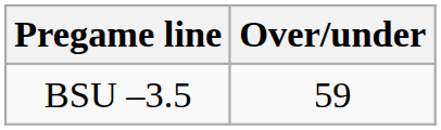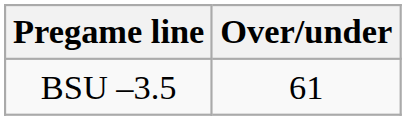BSU –3.5 | Over/under: 59 -> 61
